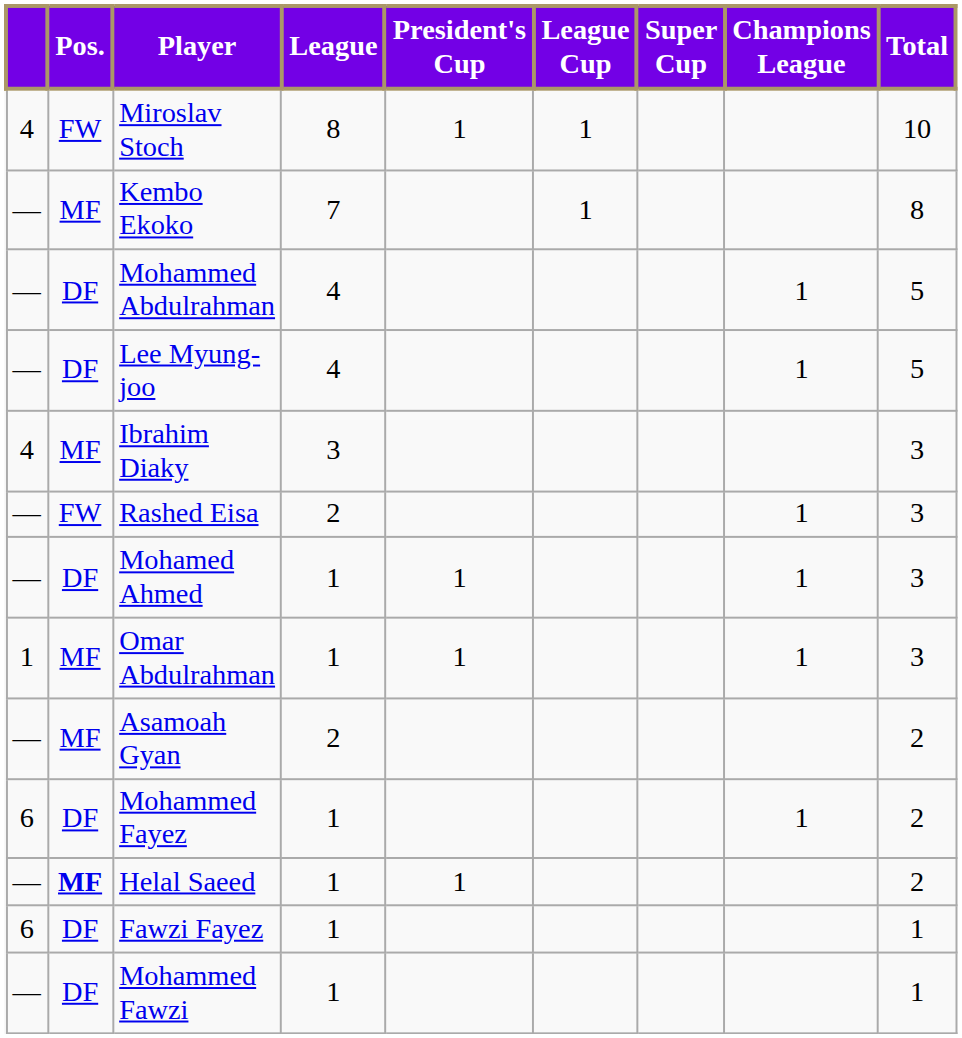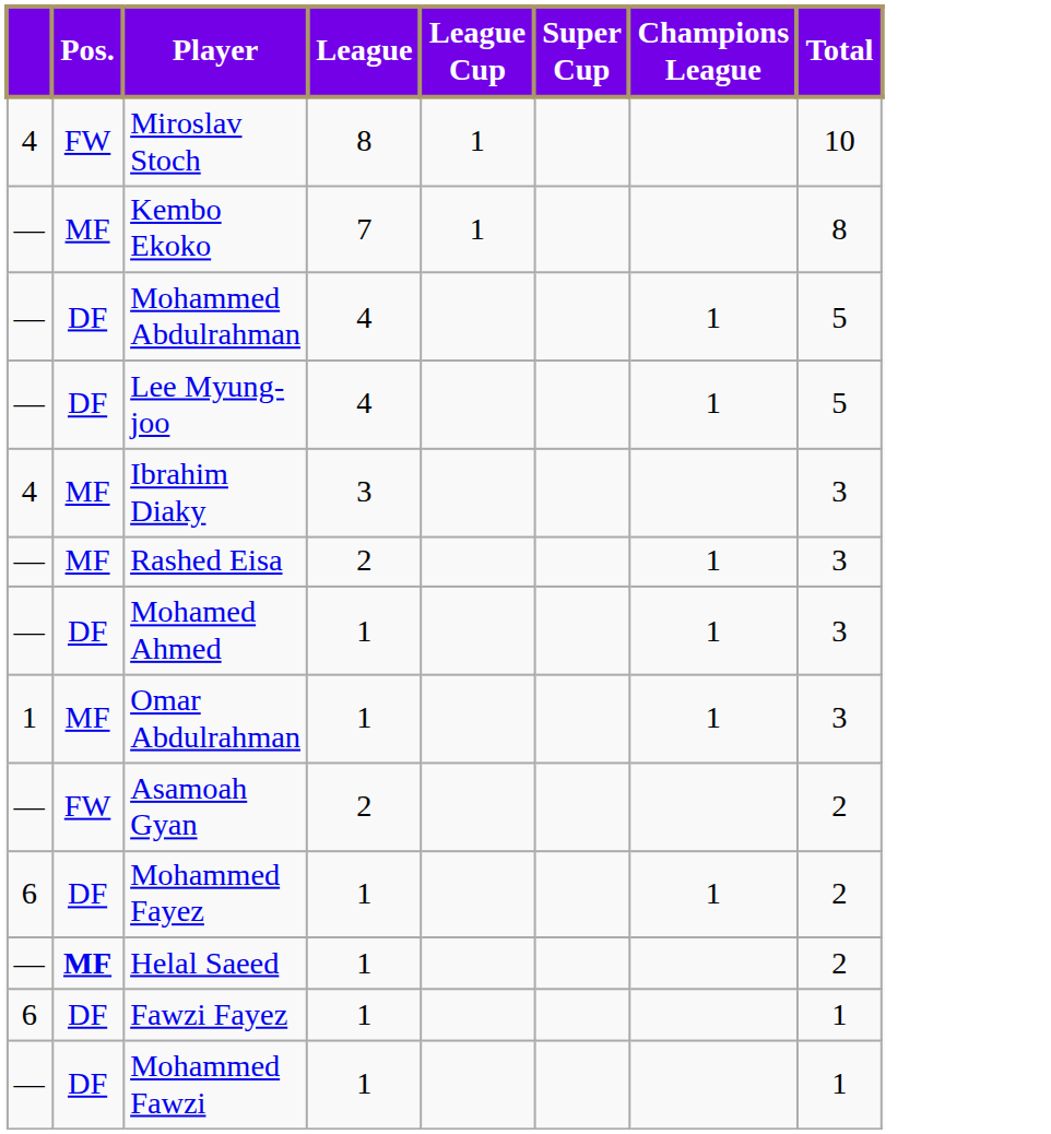- column: President's Cup | 1 | 1 | 1 | 1
Rashed Eisa | Pos.: FW -> MF
Asamoah Gyan | Pos.: MF -> FW
